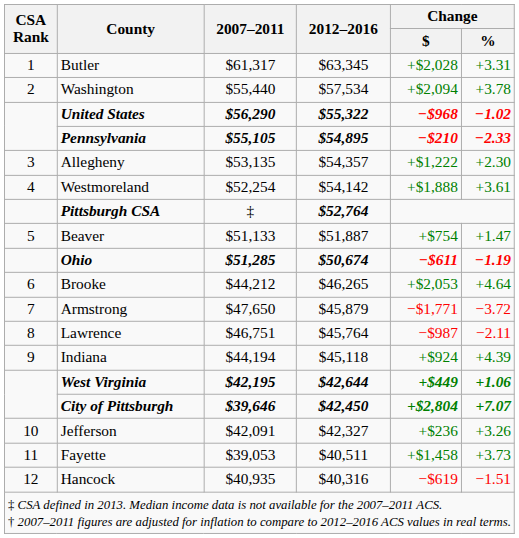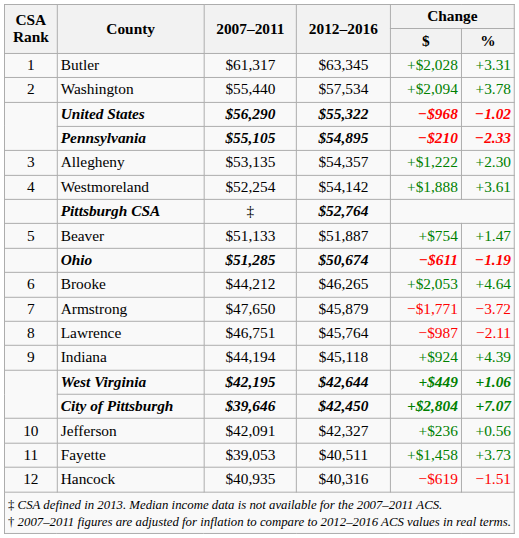Jefferson | Change / %: +3.26 -> +0.56
